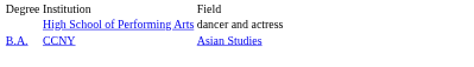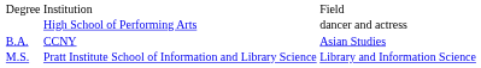+ row: M.S. | Pratt Institute School of Information and Library Science | Library and Information Science
